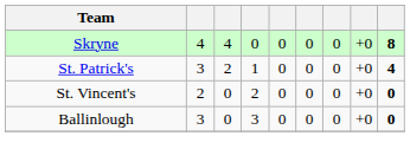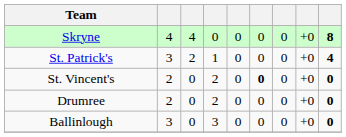St. Vincent's | column 6: normal -> bold
+ row: Drumree | 2 | 0 | 2 | 0 | 0 | 0 | +0 | 0
